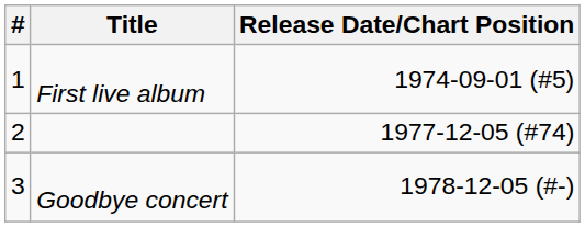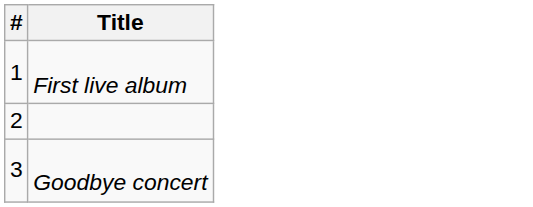- column: Release Date/Chart Position | 1974-09-01 (#5) | 1977-12-05 (#74) | 1978-12-05 (#-)
